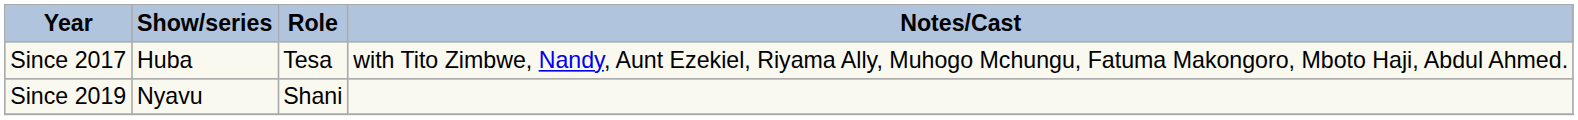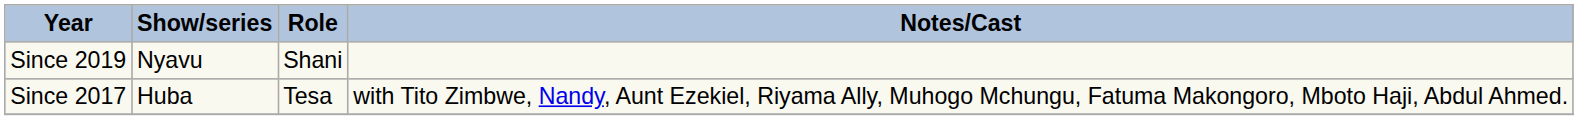rows swapped: Since 2017 <-> Since 2019
